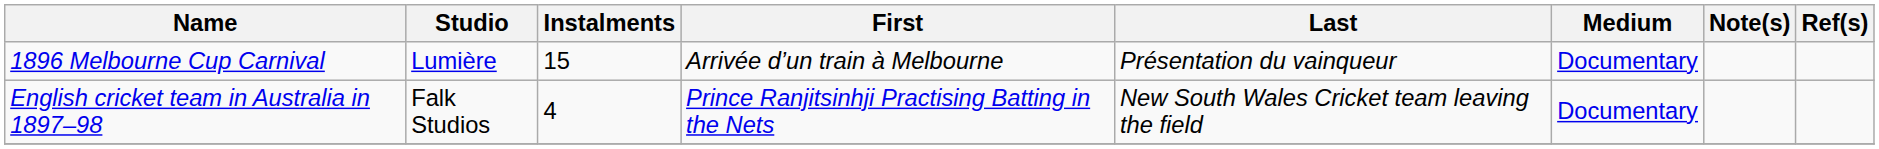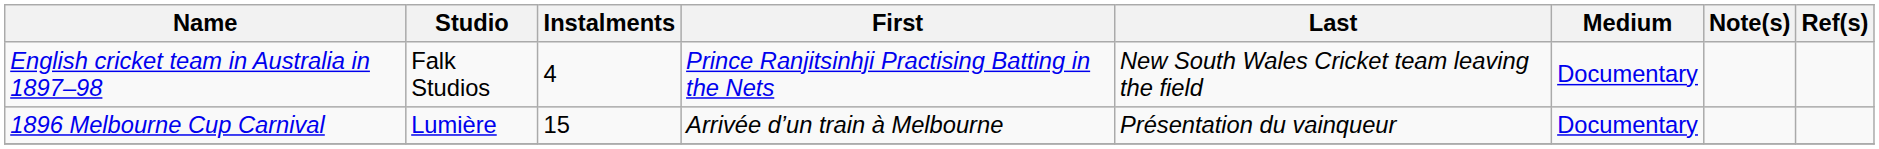rows swapped: 1896 Melbourne Cup Carnival <-> English cricket team in Australia in 1897–98
